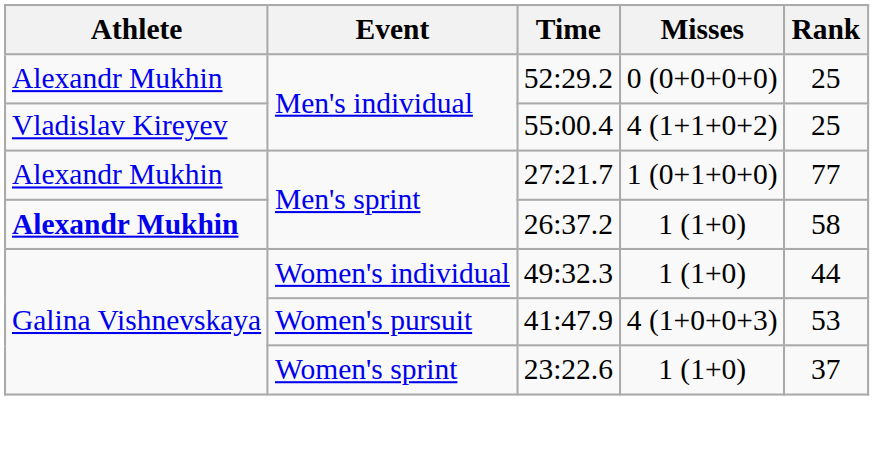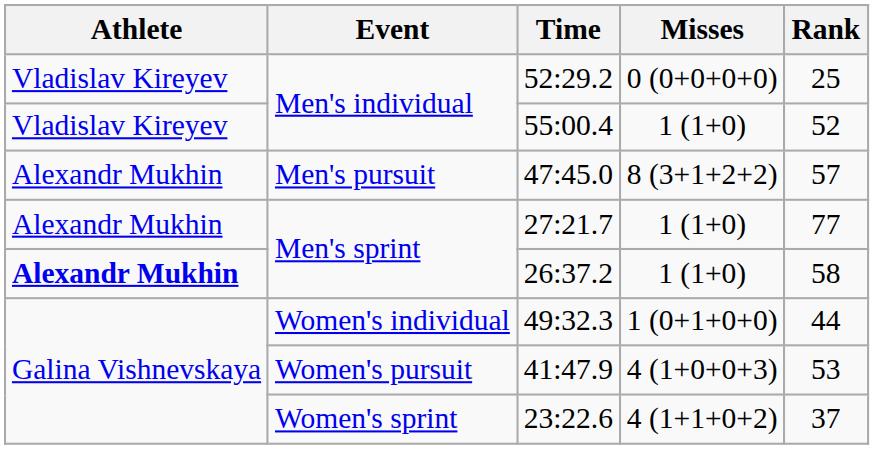52:29.2 | Athlete: Alexandr Mukhin -> Vladislav Kireyev
55:00.4 | Misses: 4 (1+1+0+2) -> 1 (1+0)
55:00.4 | Rank: 25 -> 52
+ row: Alexandr Mukhin | Men's pursuit | 47:45.0 | 8 (3+1+2+2) | 57
27:21.7 | Misses: 1 (0+1+0+0) -> 1 (1+0)
49:32.3 | Misses: 1 (1+0) -> 1 (0+1+0+0)
23:22.6 | Misses: 1 (1+0) -> 4 (1+1+0+2)
